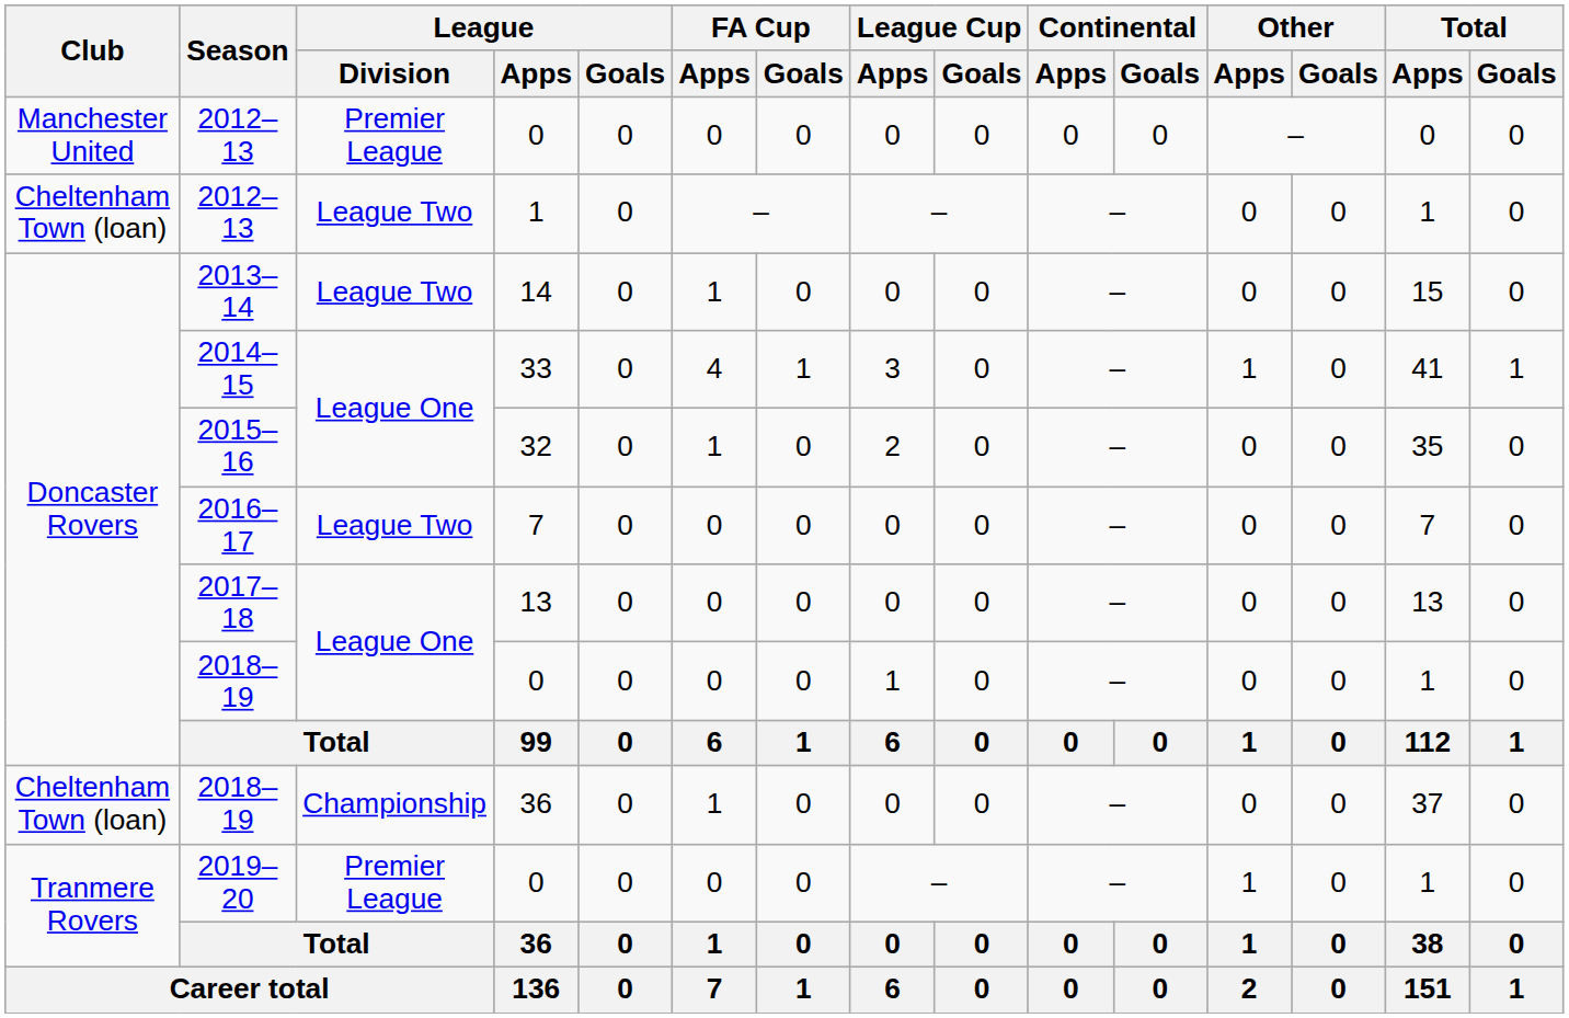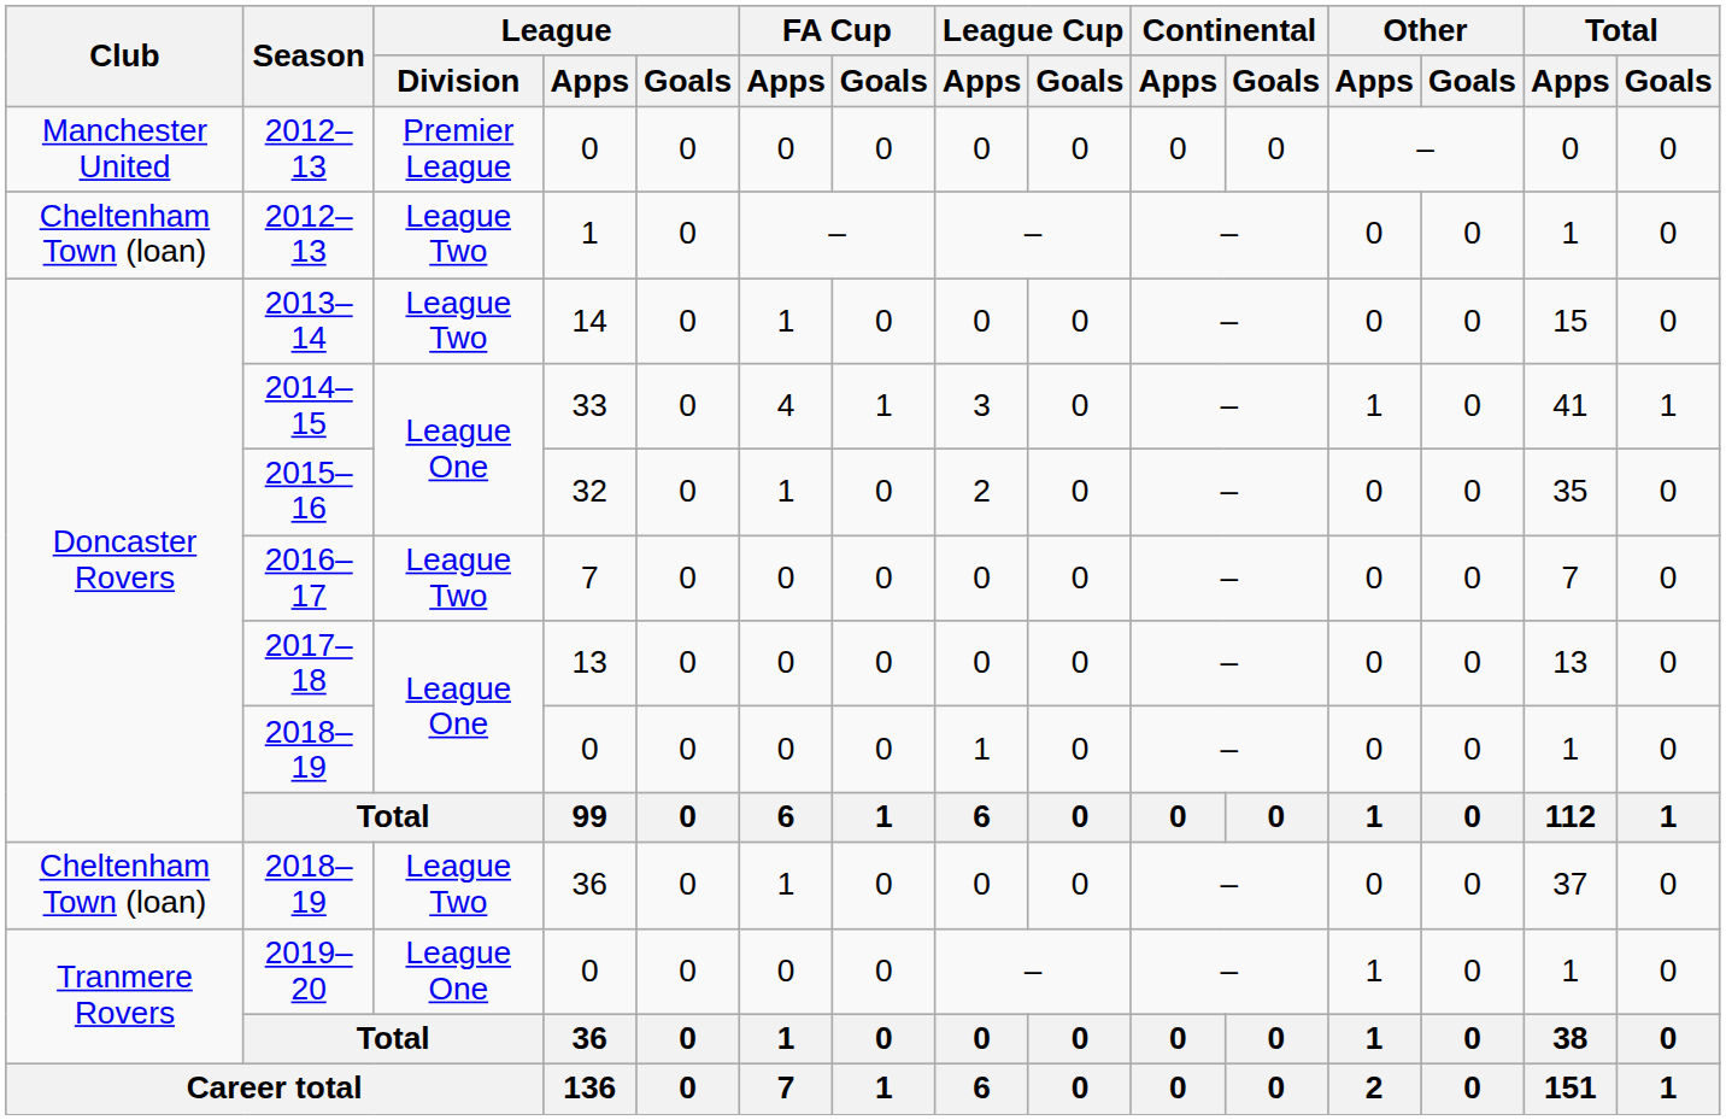2018–19 / 36 | League / Division: Championship -> League Two
2019–20 | League / Division: Premier League -> League One
